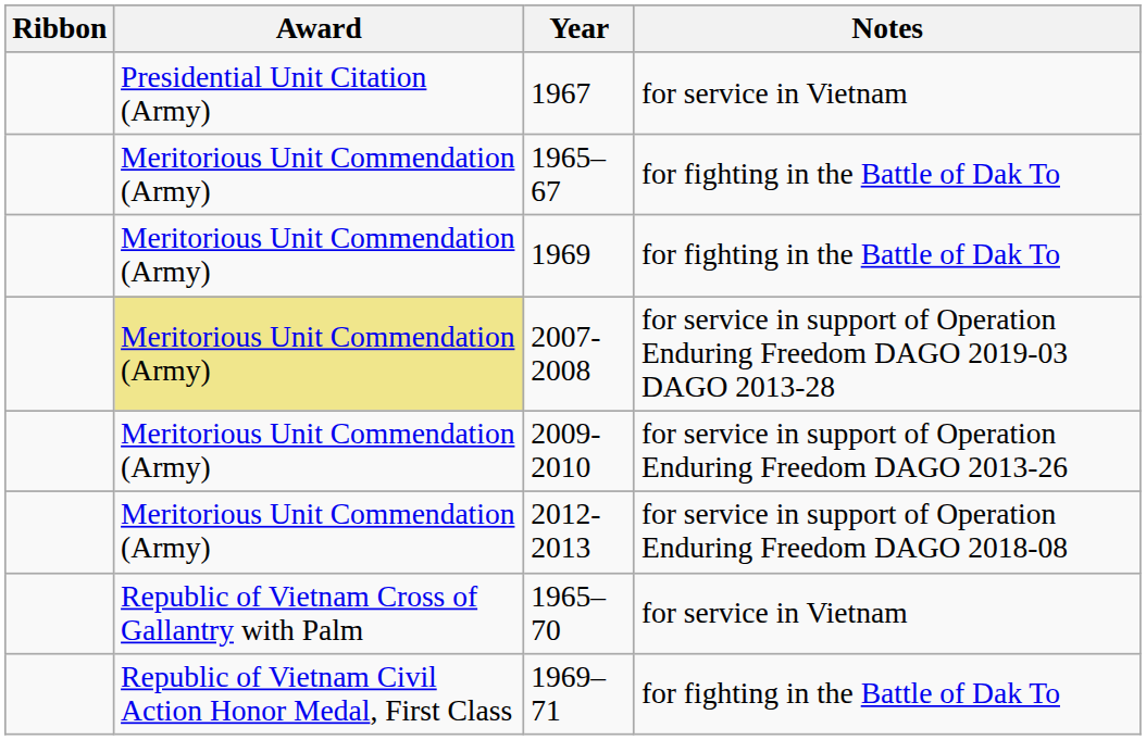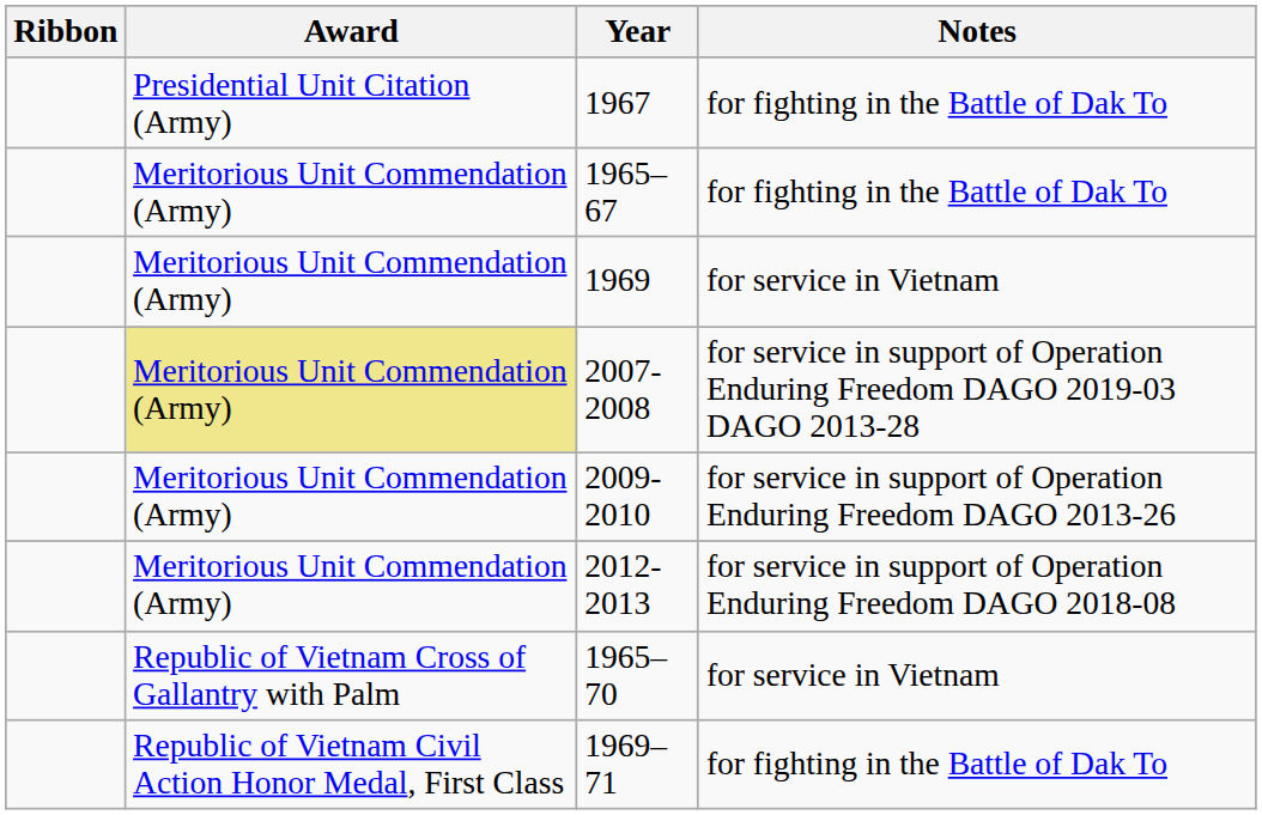1967 | Notes: for service in Vietnam -> for fighting in the Battle of Dak To
1969 | Notes: for fighting in the Battle of Dak To -> for service in Vietnam
